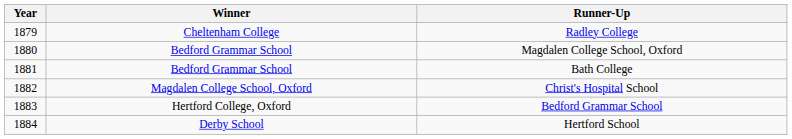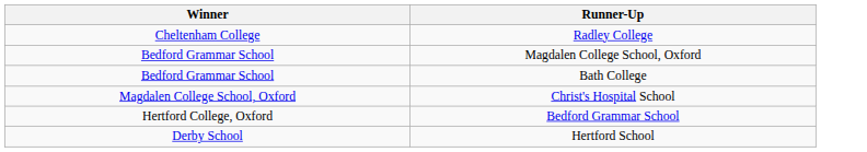- column: Year | 1879 | 1880 | 1881 | 1882 | 1883 | 1884
